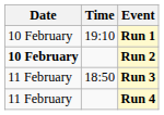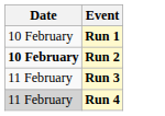- column: Time | 19:10 | 18:50
Run 4 | Date: no background -> lightgrey background
